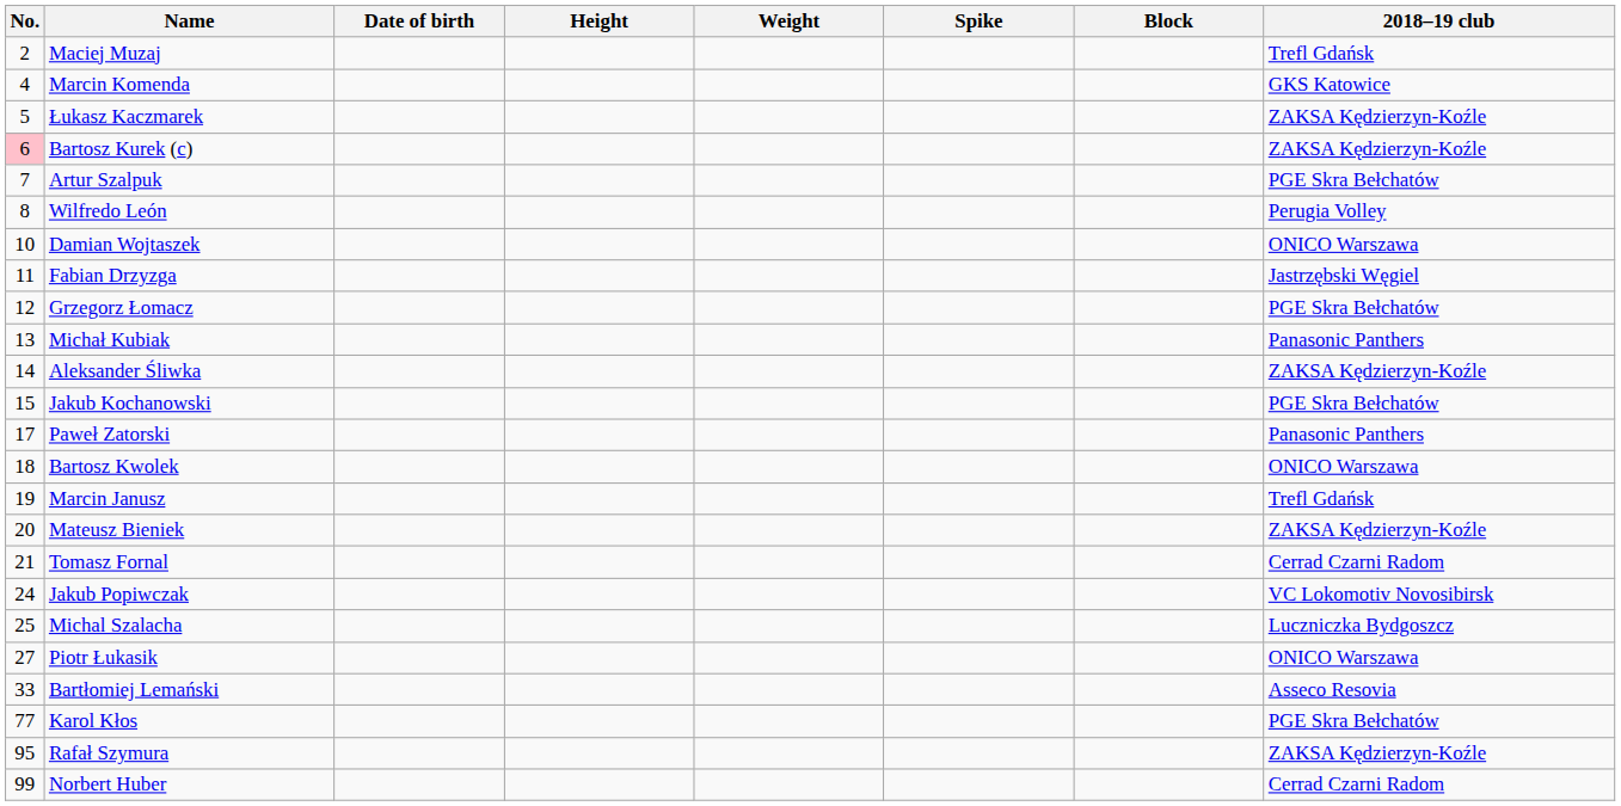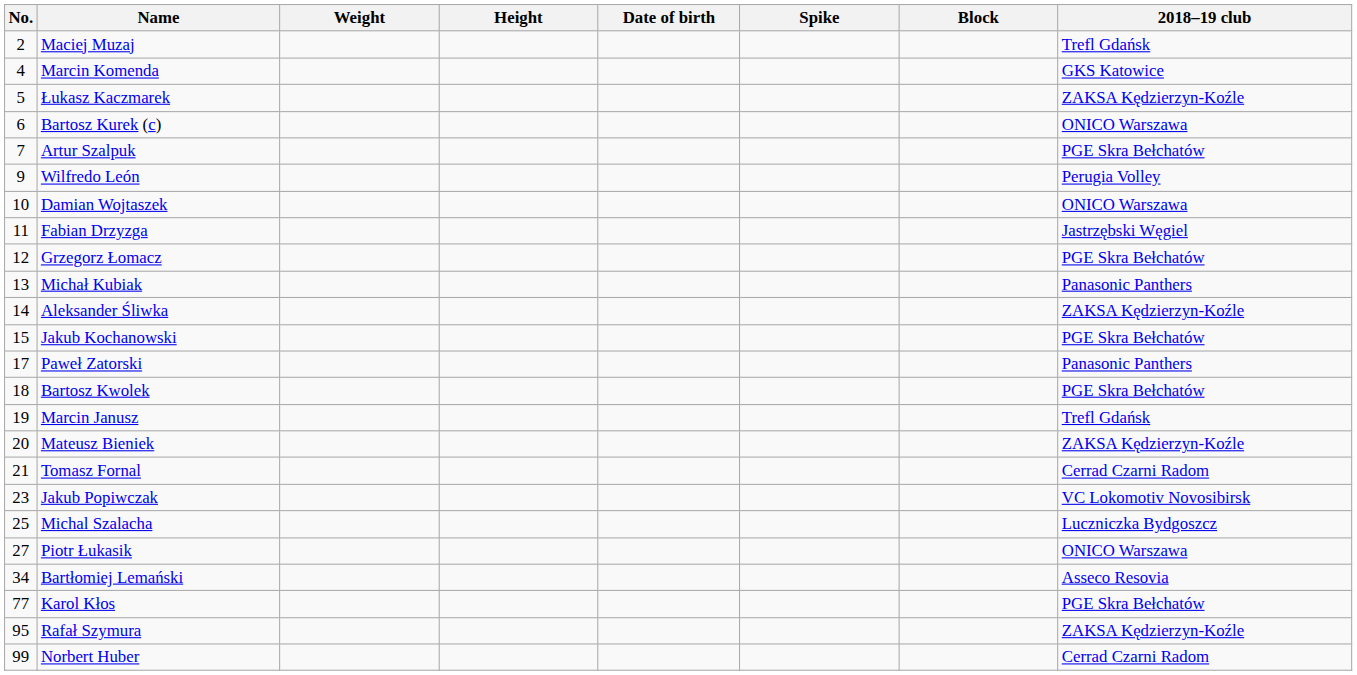columns swapped: Date of birth <-> Weight
Bartosz Kurek (c) | No.: pink background -> no background
Bartosz Kurek (c) | 2018–19 club: ZAKSA Kędzierzyn-Koźle -> ONICO Warszawa
Wilfredo León | No.: 8 -> 9
Bartosz Kwolek | 2018–19 club: ONICO Warszawa -> PGE Skra Bełchatów
Jakub Popiwczak | No.: 24 -> 23
Bartłomiej Lemański | No.: 33 -> 34
